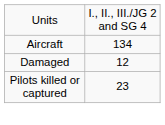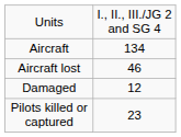+ row: Aircraft lost | 46
